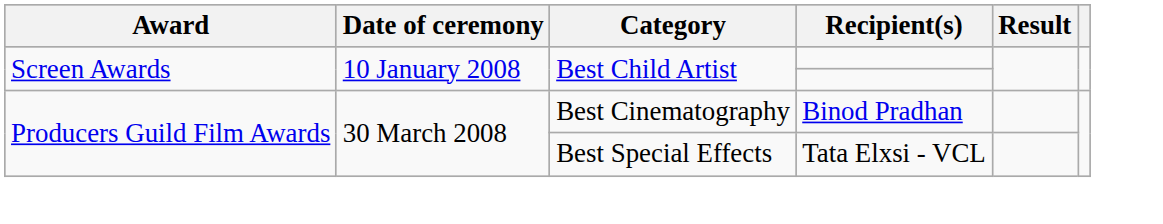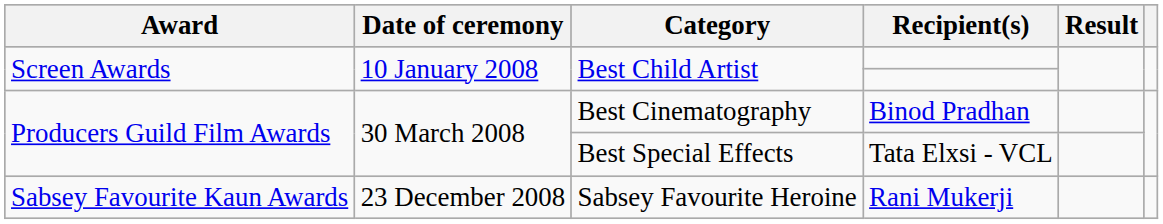+ row: Sabsey Favourite Kaun Awards | 23 December 2008 | Sabsey Favourite Heroine | Rani Mukerji
